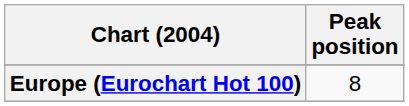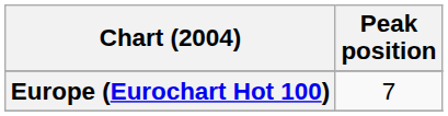Europe (Eurochart Hot 100) | Peak position: 8 -> 7
